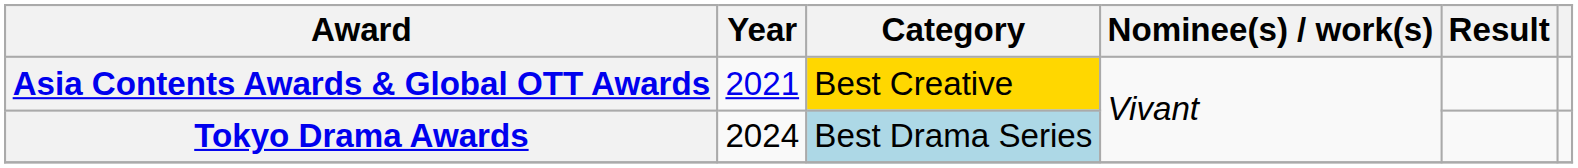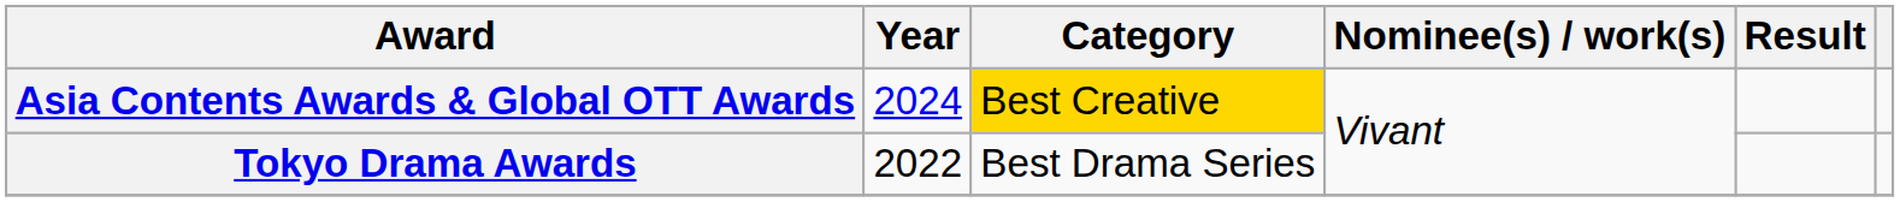Asia Contents Awards & Global OTT Awards | Year: 2021 -> 2024
Tokyo Drama Awards | Year: 2024 -> 2022
Tokyo Drama Awards | Category: lightblue background -> no background
